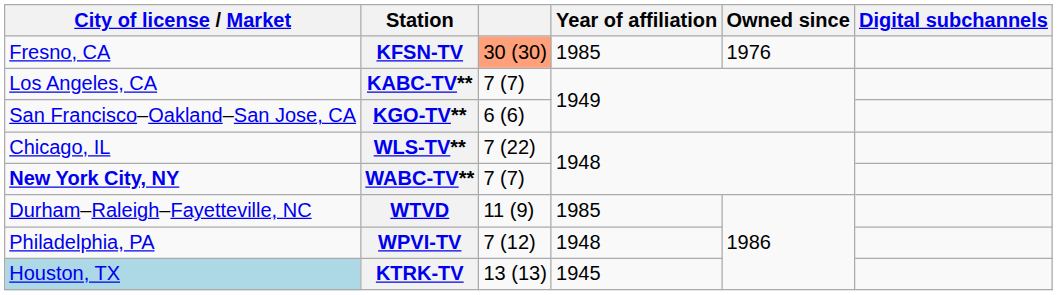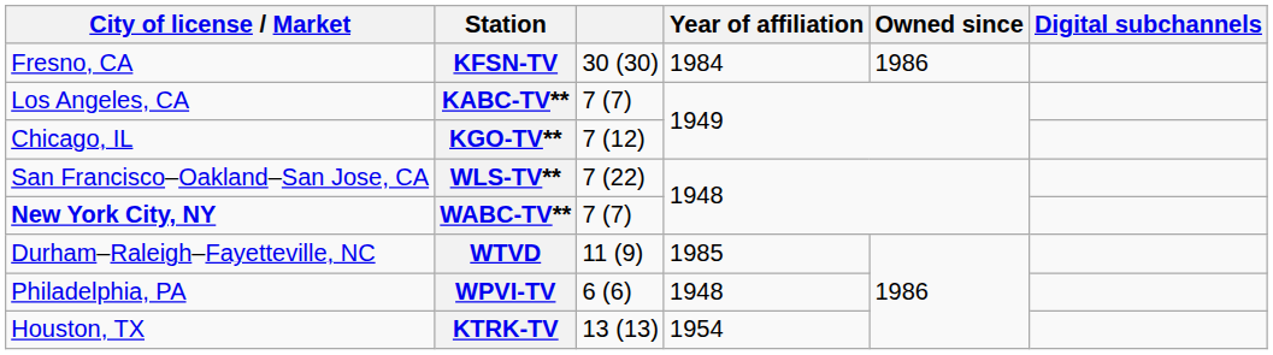KFSN-TV | column 3: lightsalmon background -> no background
KFSN-TV | Year of affiliation: 1985 -> 1984
KFSN-TV | Owned since: 1976 -> 1986
KGO-TV** | City of license / Market: San Francisco–Oakland–San Jose, CA -> Chicago, IL
KGO-TV** | column 3: 6 (6) -> 7 (12)
WLS-TV** | City of license / Market: Chicago, IL -> San Francisco–Oakland–San Jose, CA
WPVI-TV | column 3: 7 (12) -> 6 (6)
KTRK-TV | City of license / Market: lightblue background -> no background
KTRK-TV | Year of affiliation: 1945 -> 1954
